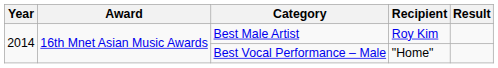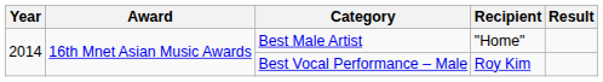Best Male Artist | Recipient: Roy Kim -> "Home"
Best Vocal Performance – Male | Recipient: "Home" -> Roy Kim
